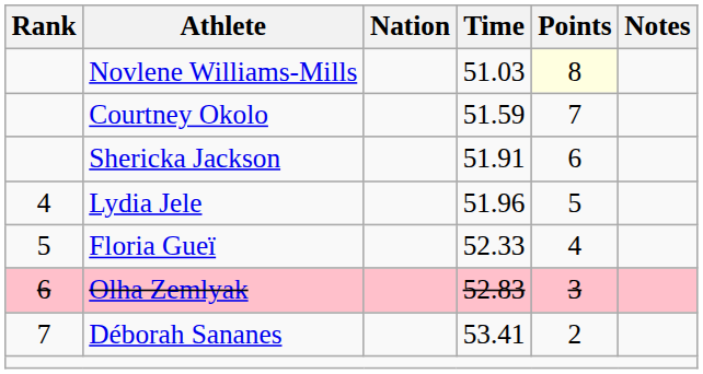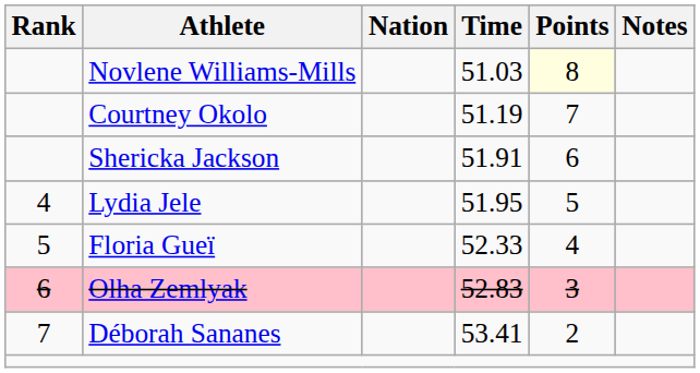Courtney Okolo | Time: 51.59 -> 51.19
Lydia Jele | Time: 51.96 -> 51.95
